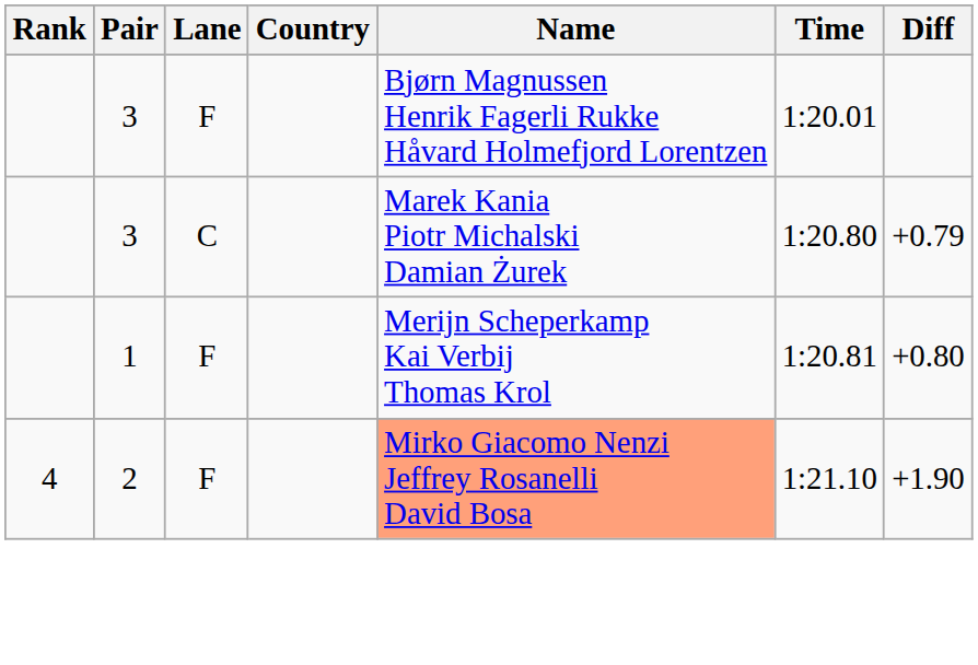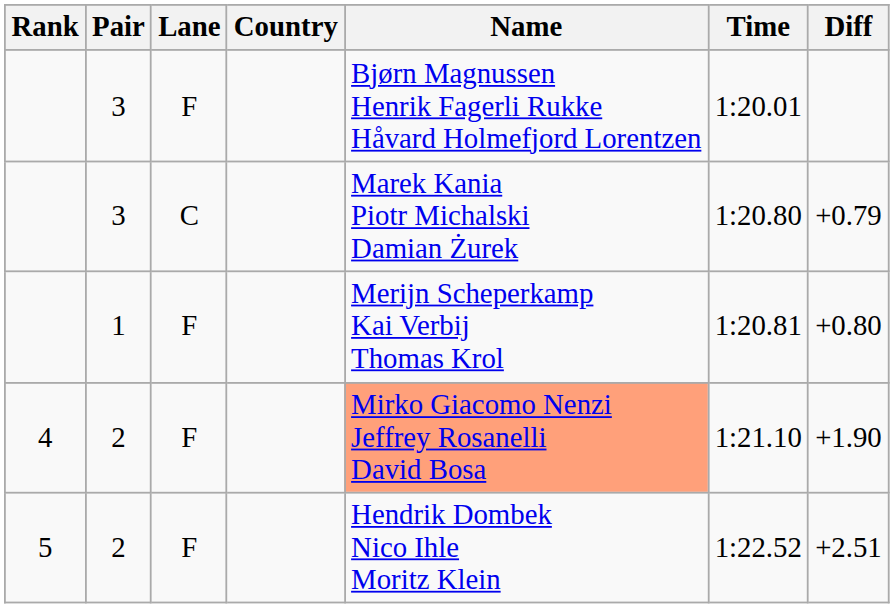+ row: 5 | 2 | F | Hendrik Dombek Nico Ihle Moritz Klein | 1:22.52 | +2.51
